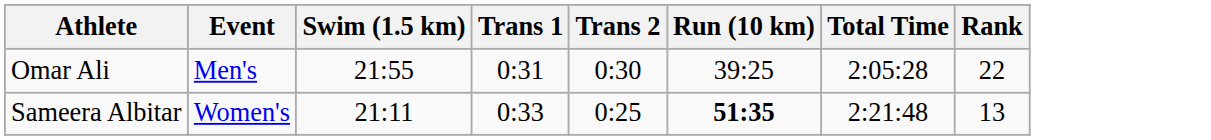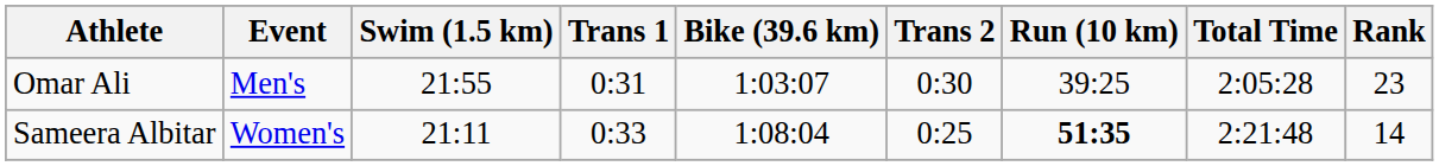+ column: Bike (39.6 km) | 1:03:07 | 1:08:04
Omar Ali | Rank: 22 -> 23
Sameera Albitar | Rank: 13 -> 14
